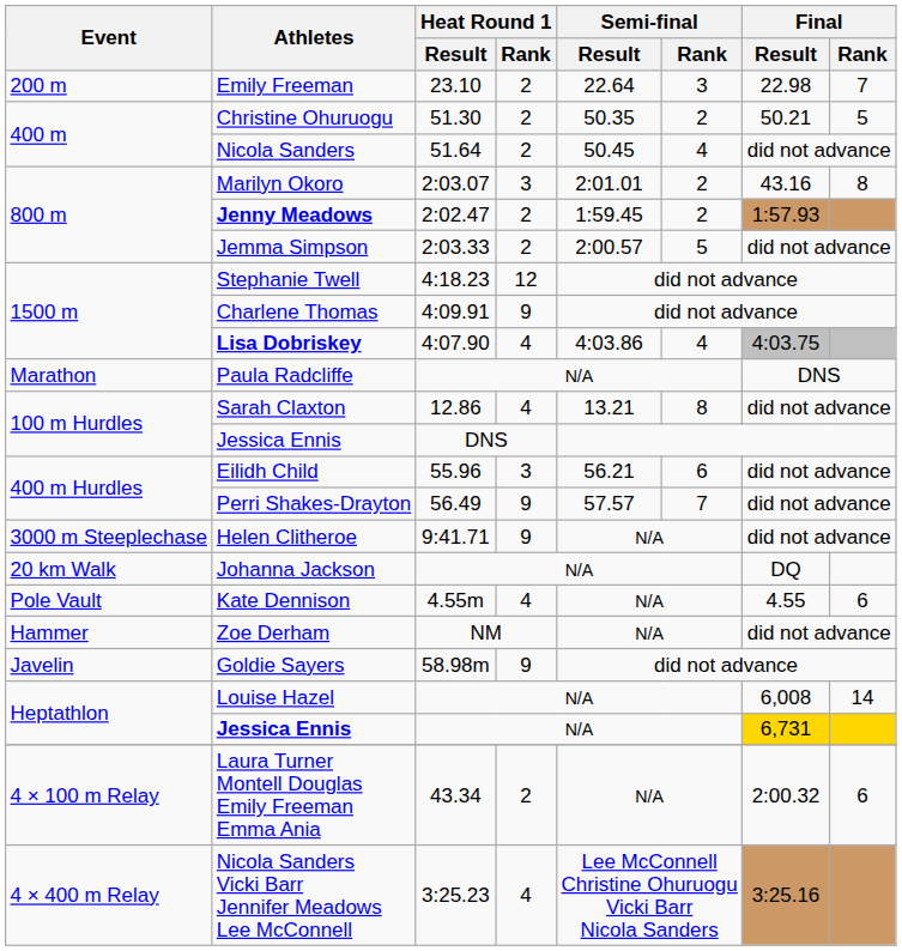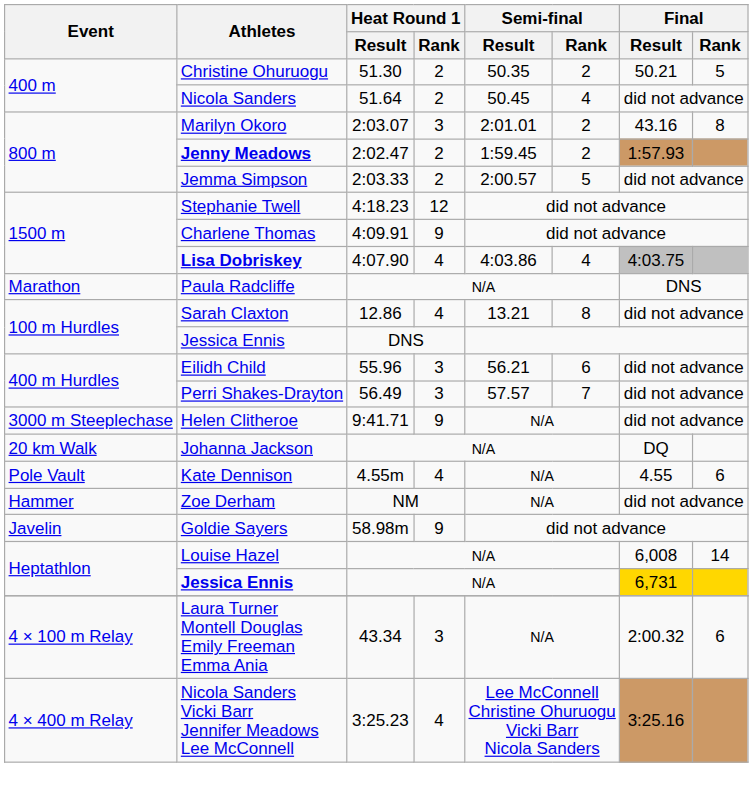- row: 200 m | Emily Freeman | 23.10 | 2 | 22.64 | 3 | 22.98 | 7
Perri Shakes-Drayton | Heat Round 1 / Rank: 9 -> 3
Laura Turner Montell Douglas Emily Freeman Emma Ania | Heat Round 1 / Rank: 2 -> 3
